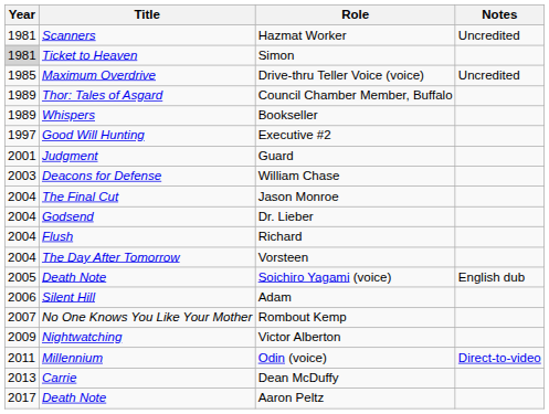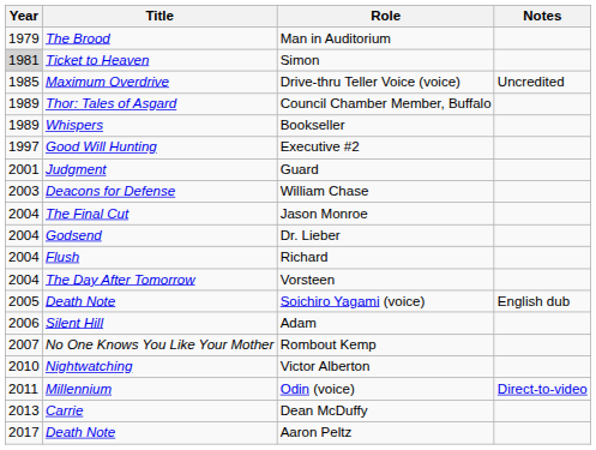+ row: 1979 | The Brood | Man in Auditorium
- row: 1981 | Scanners | Hazmat Worker | Uncredited
Victor Alberton | Year: 2009 -> 2010
